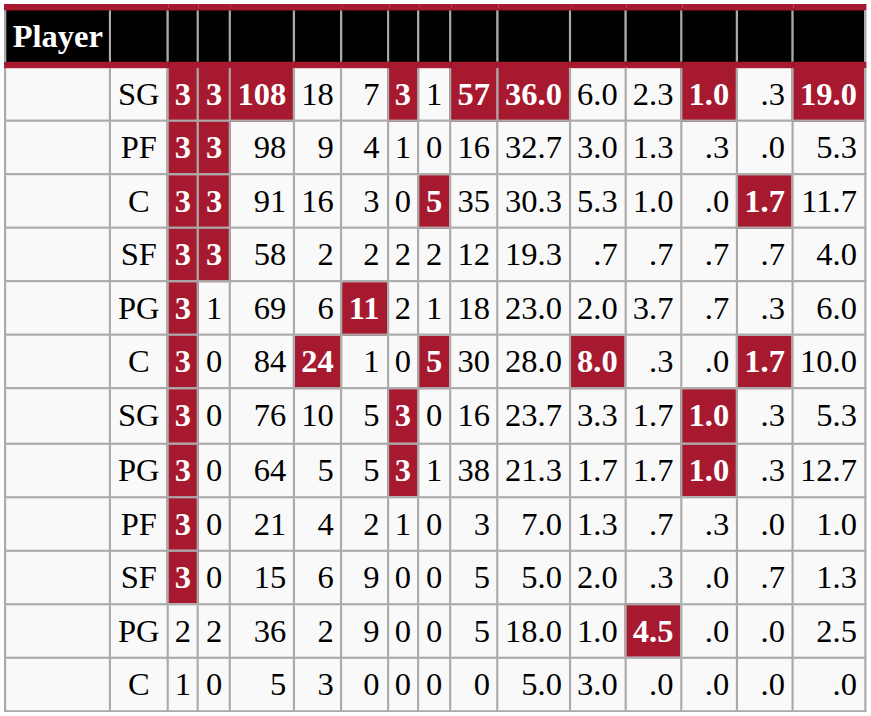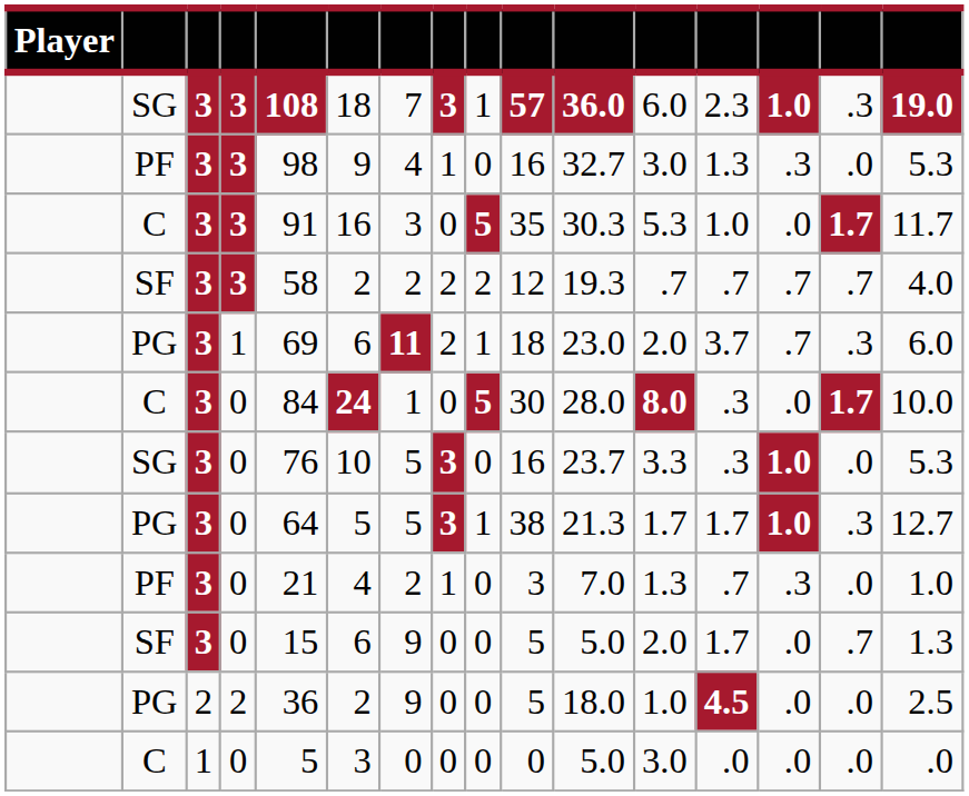SG / 0 | column 13: 1.7 -> .3
SG / 0 | column 15: .3 -> .0
SF / 0 | column 13: .3 -> 1.7
